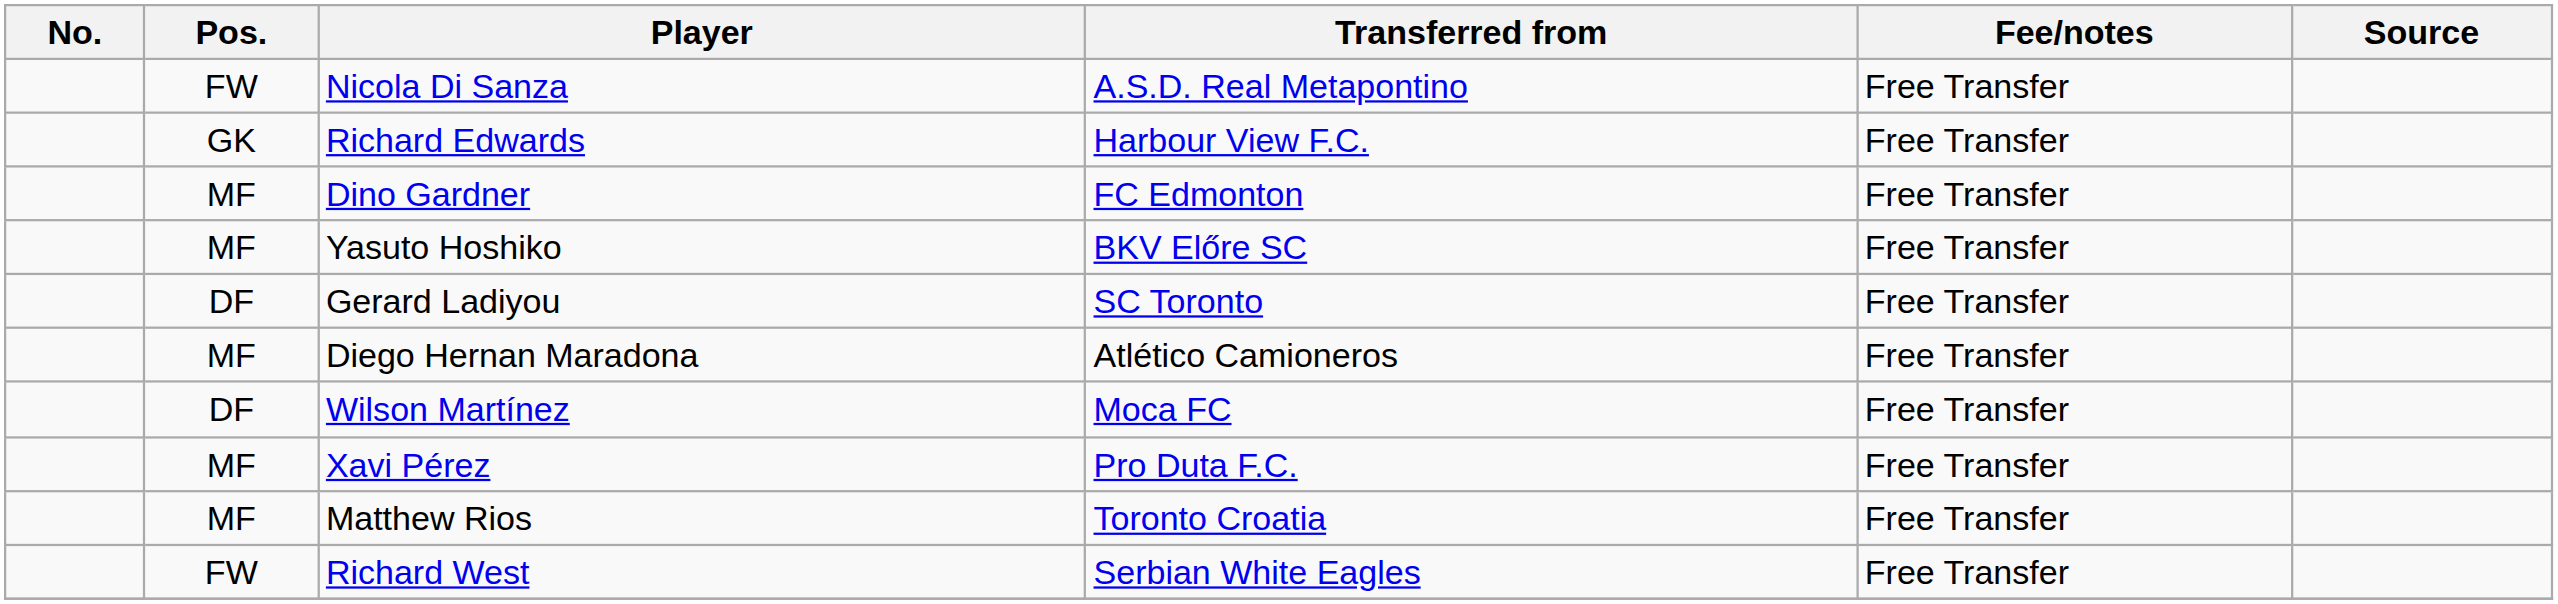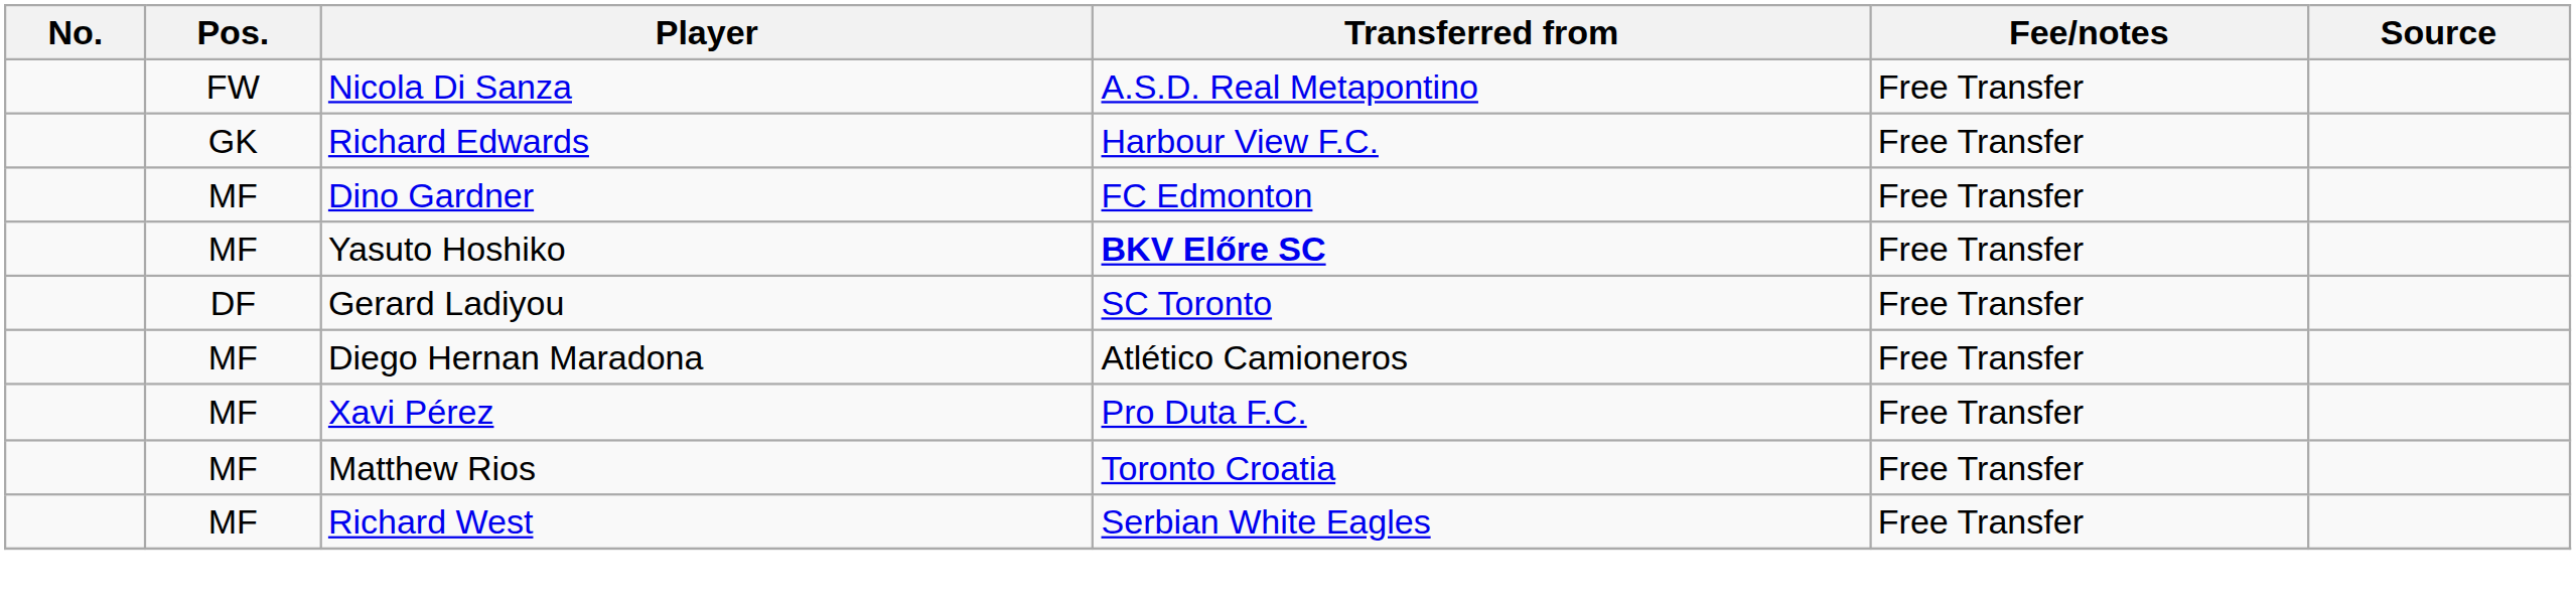Yasuto Hoshiko | Transferred from: normal -> bold
- row: DF | Wilson Martínez | Moca FC | Free Transfer
Richard West | Pos.: FW -> MF
